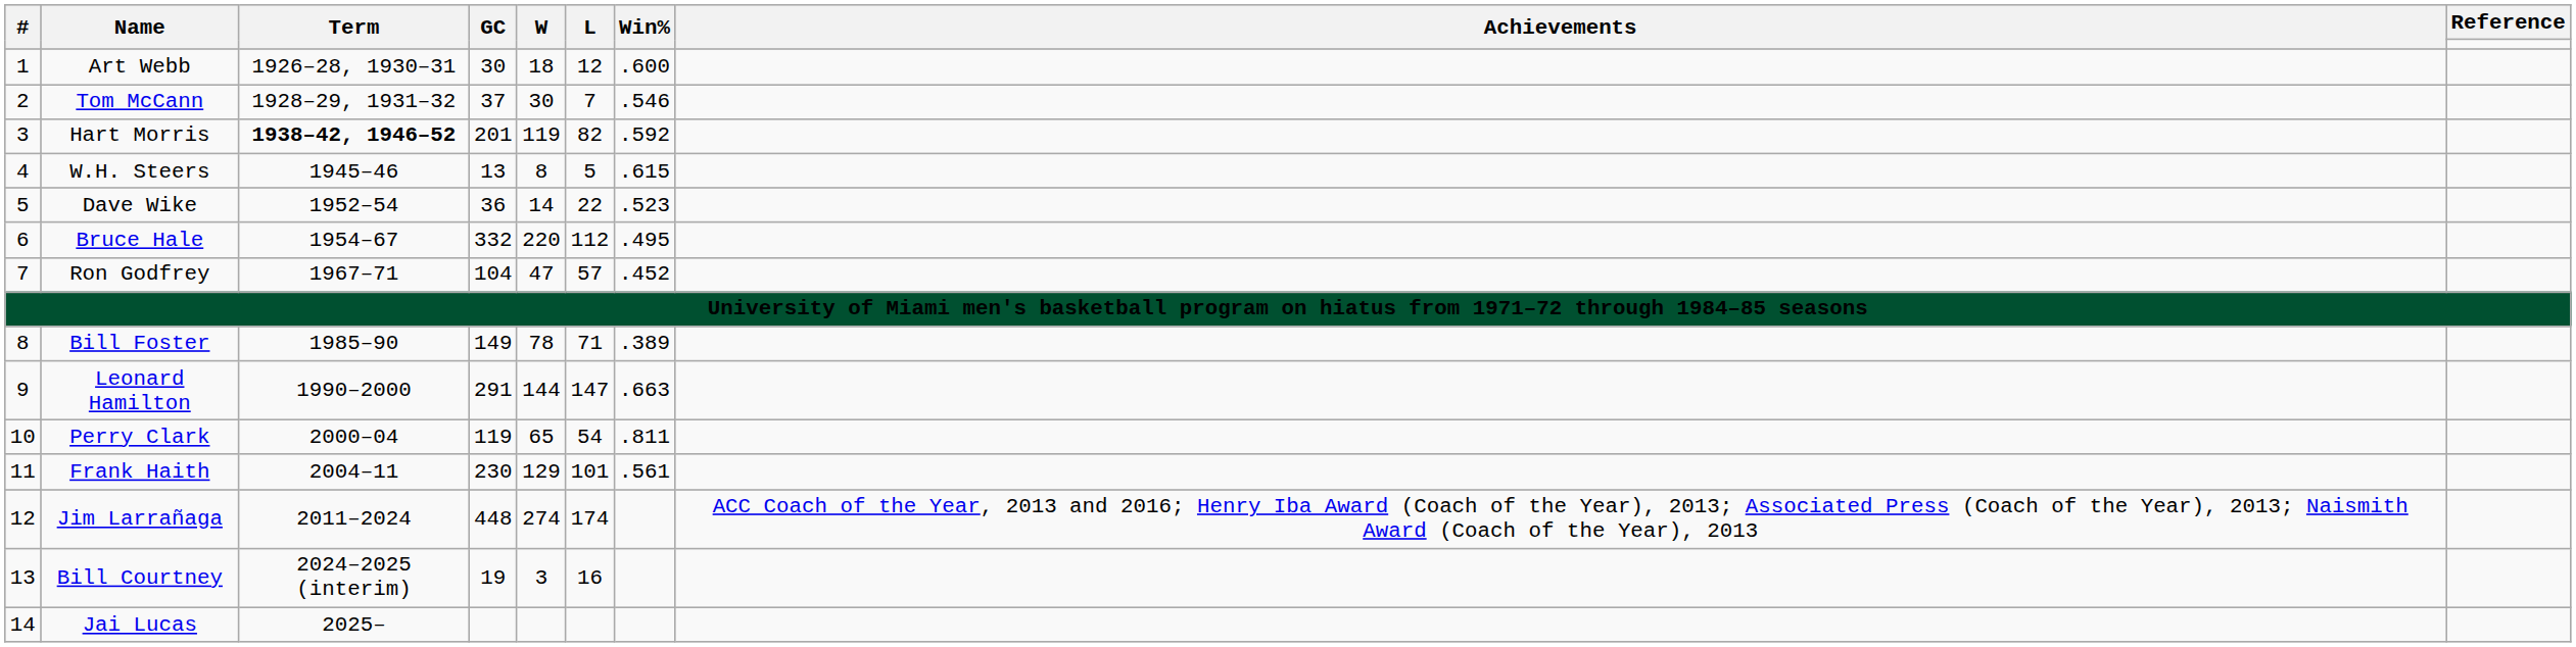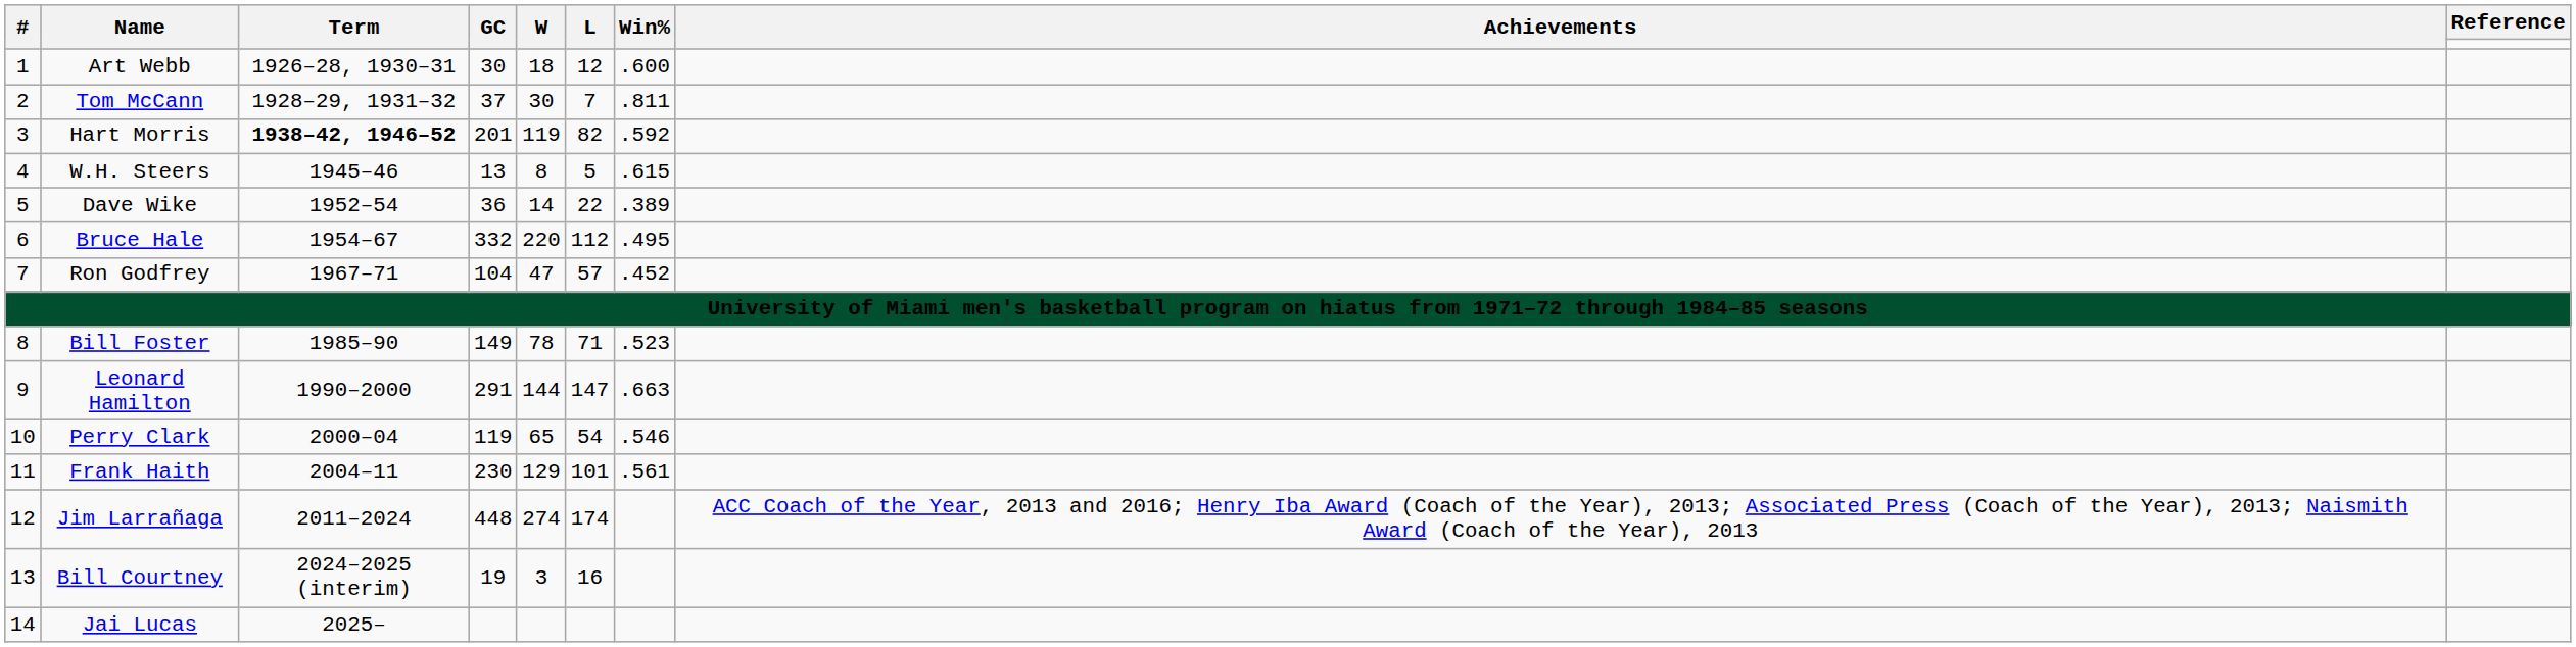Tom McCann | Win%: .546 -> .811
Dave Wike | Win%: .523 -> .389
Bill Foster | Win%: .389 -> .523
Perry Clark | Win%: .811 -> .546
